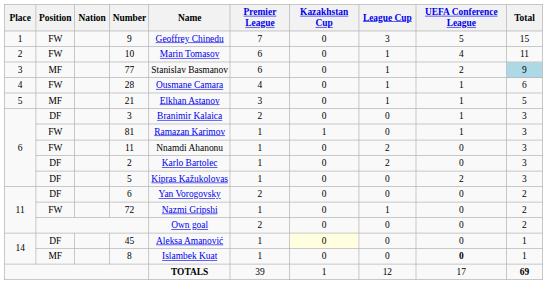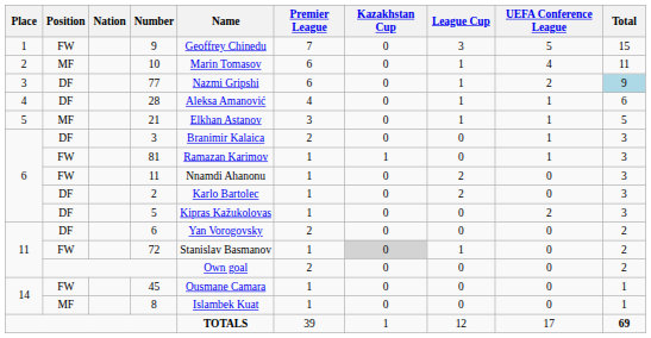10 | Position: FW -> MF
77 | Position: MF -> DF
77 | Name: Stanislav Basmanov -> Nazmi Gripshi
28 | Position: FW -> DF
28 | Name: Ousmane Camara -> Aleksa Amanović
72 | Name: Nazmi Gripshi -> Stanislav Basmanov
72 | Kazakhstan Cup: no background -> lightgrey background
45 | Position: DF -> FW
45 | Name: Aleksa Amanović -> Ousmane Camara
45 | Kazakhstan Cup: lightyellow background -> no background
8 | UEFA Conference League: bold -> normal
